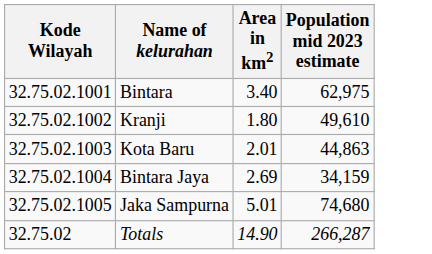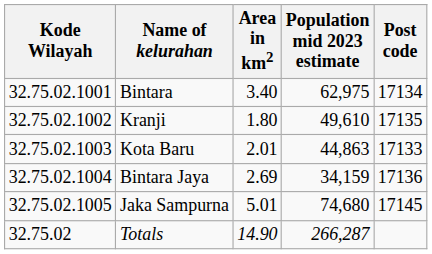+ column: Post code | 17134 | 17135 | 17133 | 17136 | 17145
